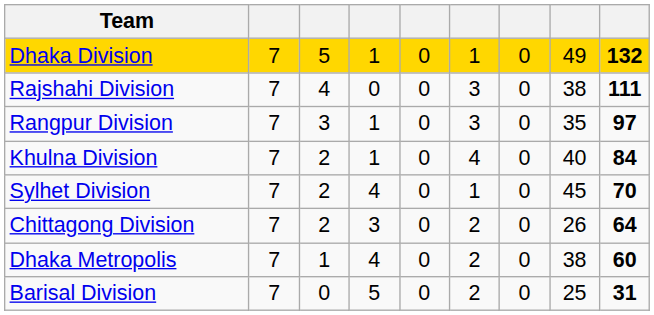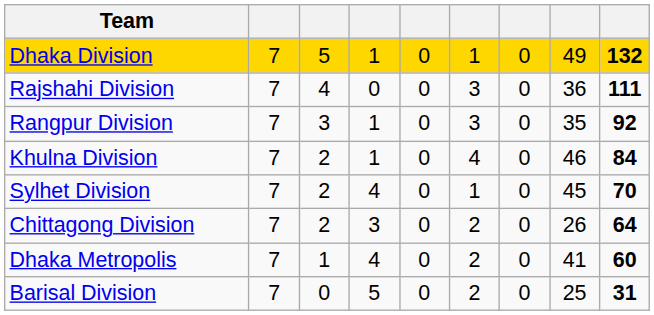Rajshahi Division | column 8: 38 -> 36
Rangpur Division | column 9: 97 -> 92
Khulna Division | column 8: 40 -> 46
Dhaka Metropolis | column 8: 38 -> 41
